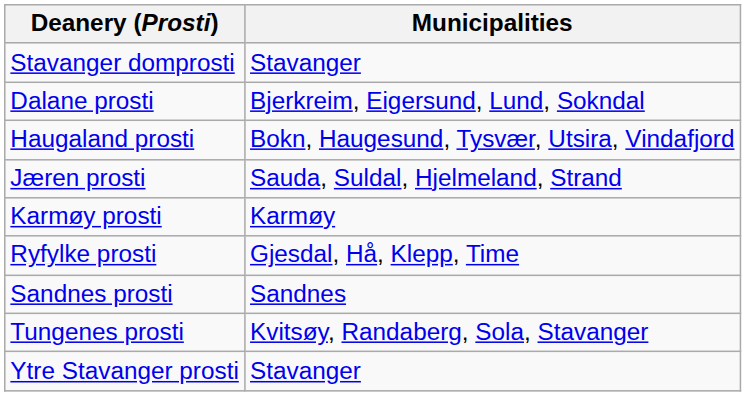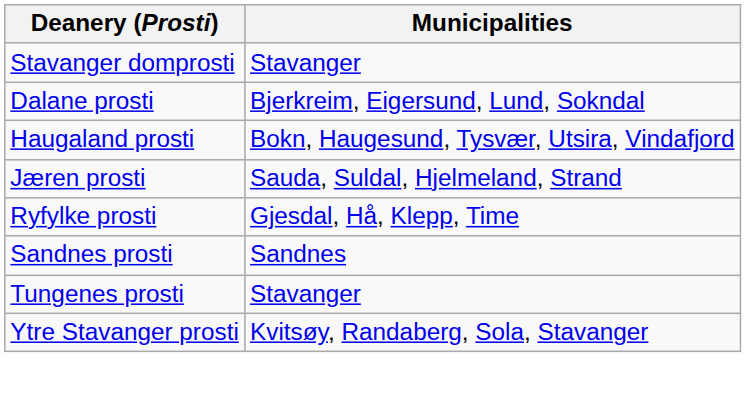- row: Karmøy prosti | Karmøy
Tungenes prosti | Municipalities: Kvitsøy, Randaberg, Sola, Stavanger -> Stavanger
Ytre Stavanger prosti | Municipalities: Stavanger -> Kvitsøy, Randaberg, Sola, Stavanger
